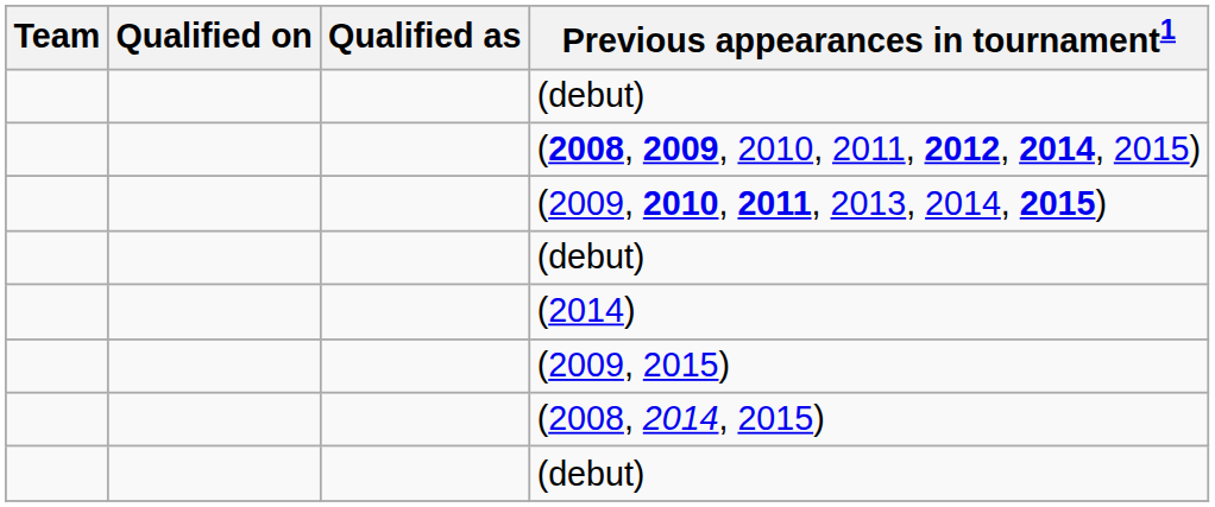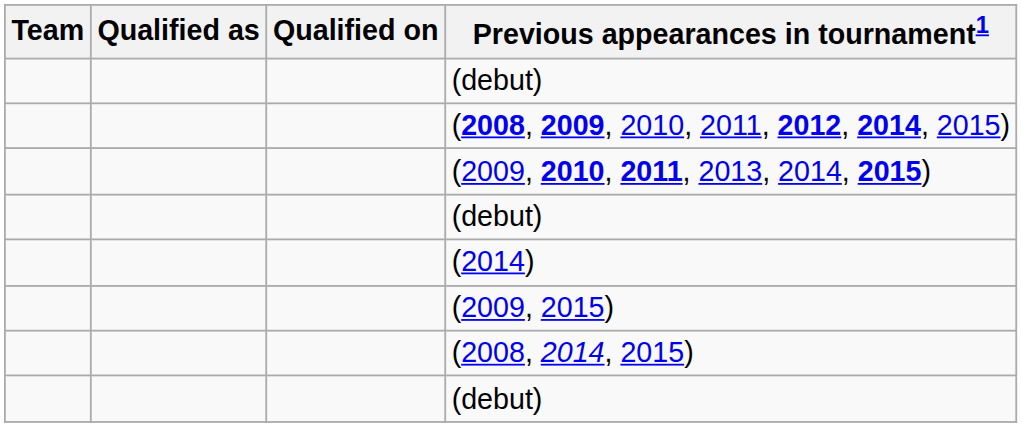columns swapped: Qualified as <-> Qualified on
